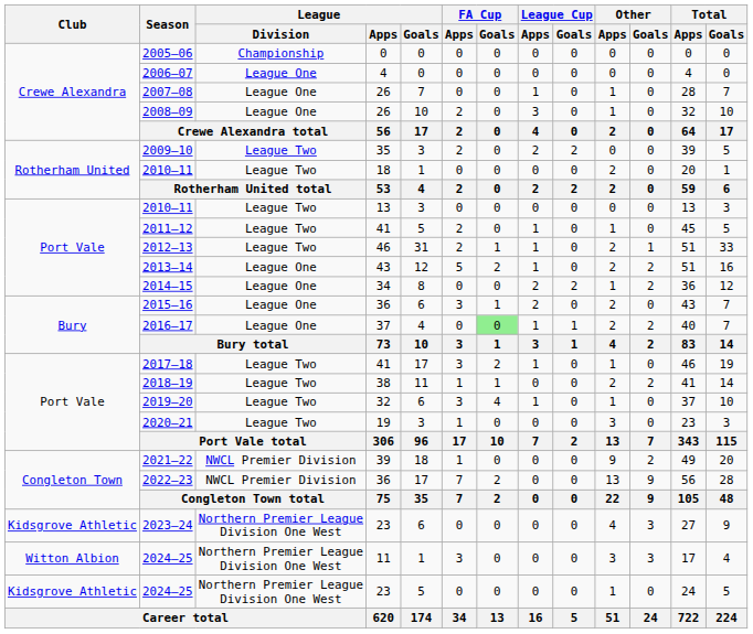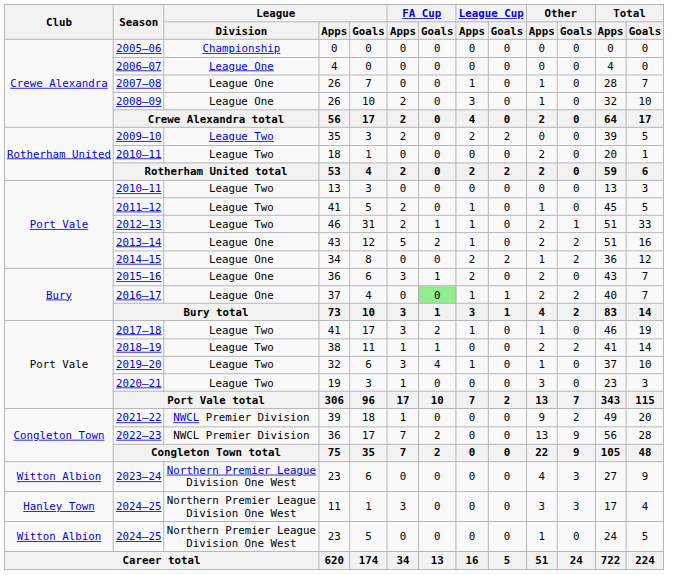2023–24 | Club: Kidsgrove Athletic -> Witton Albion
2024–25 / 11 | Club: Witton Albion -> Hanley Town
2024–25 / 23 | Club: Kidsgrove Athletic -> Witton Albion
